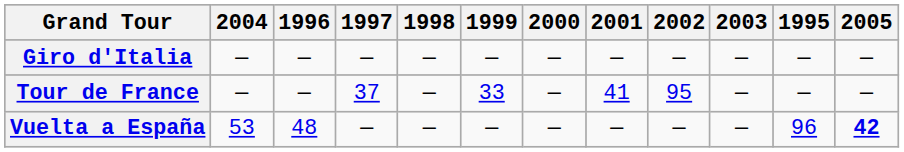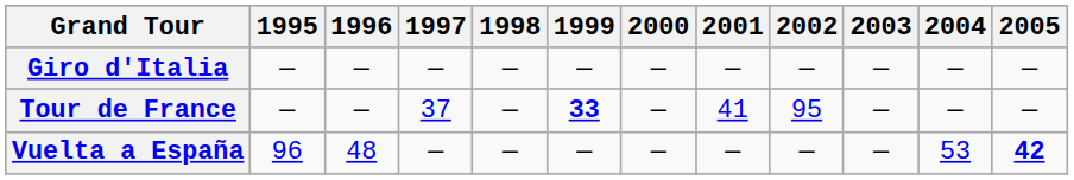columns swapped: 1995 <-> 2004
Tour de France | 1999: normal -> bold
